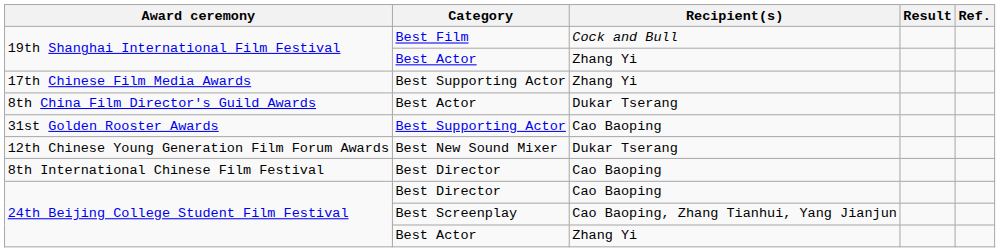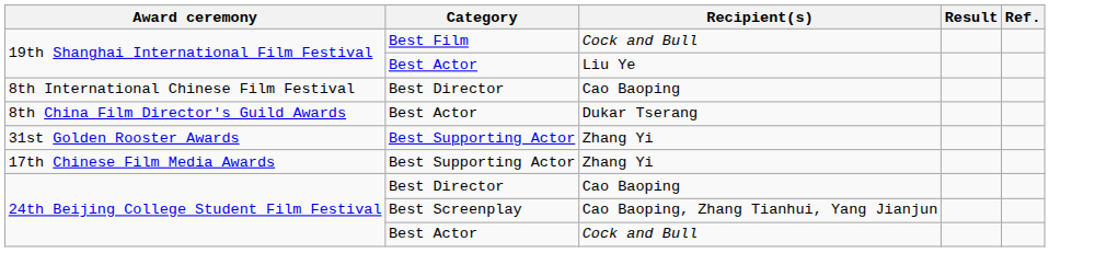19th Shanghai International Film Festival / Best Actor | Recipient(s): Zhang Yi -> Liu Ye
rows swapped: 8th International Chinese Film Festival <-> 17th Chinese Film Media Awards
31st Golden Rooster Awards | Recipient(s): Cao Baoping -> Zhang Yi
- row: 12th Chinese Young Generation Film Forum Awards | Best New Sound Mixer | Dukar Tserang
24th Beijing College Student Film Festival / Best Actor | Recipient(s): Zhang Yi -> Cock and Bull
